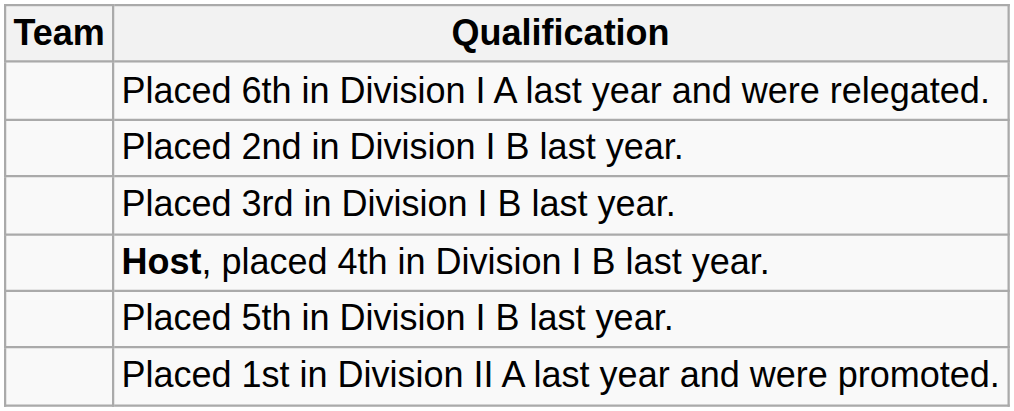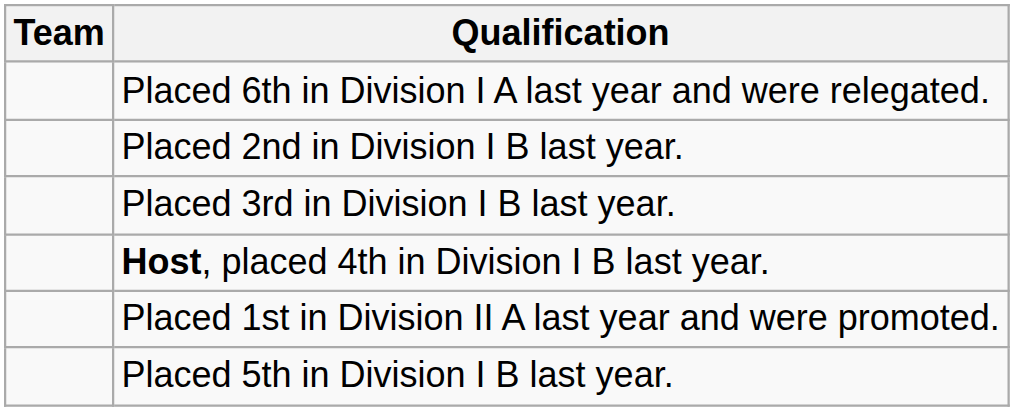rows swapped: Placed 5th in Division I B last year. <-> Placed 1st in Division II A last year and were promoted.
